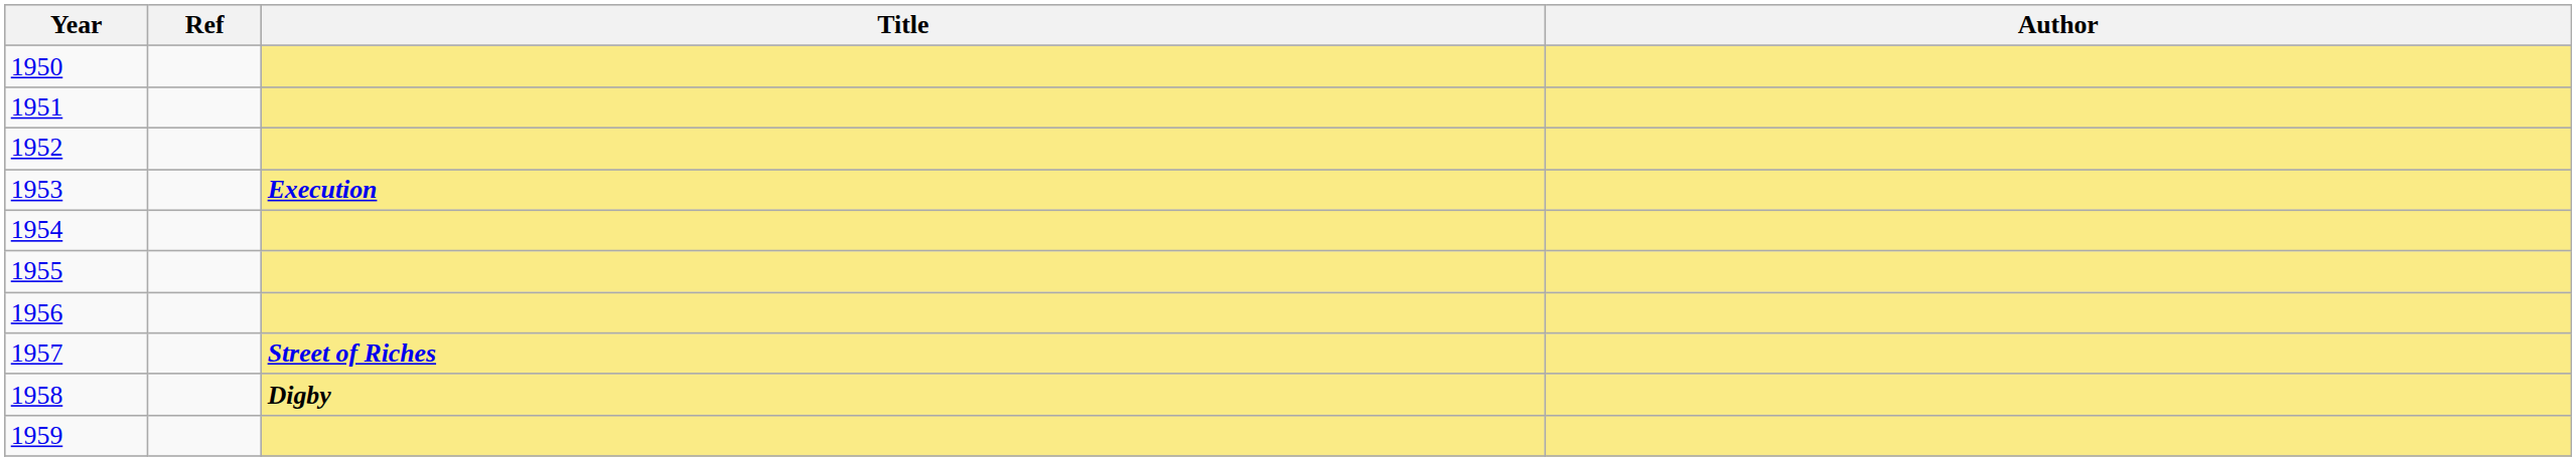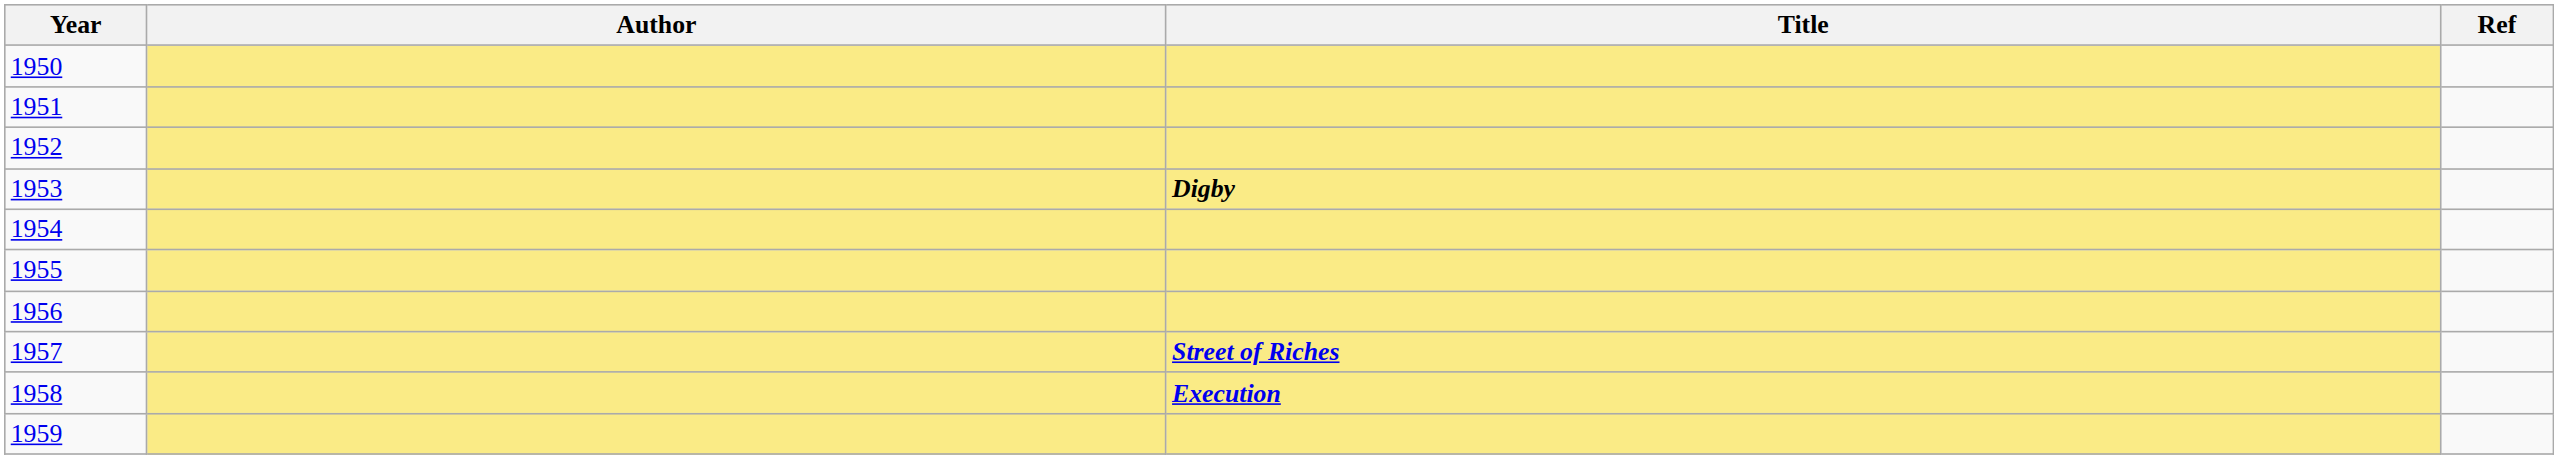columns swapped: Author <-> Ref
1953 | Title: Execution -> Digby
1958 | Title: Digby -> Execution
